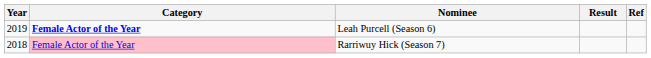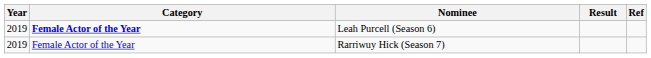Rarriwuy Hick (Season 7) | Year: 2018 -> 2019
Rarriwuy Hick (Season 7) | Category: pink background -> no background
